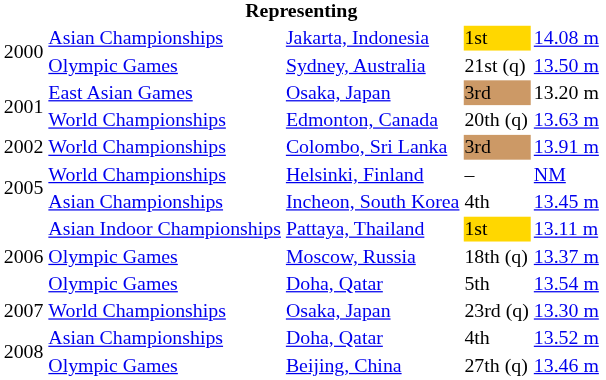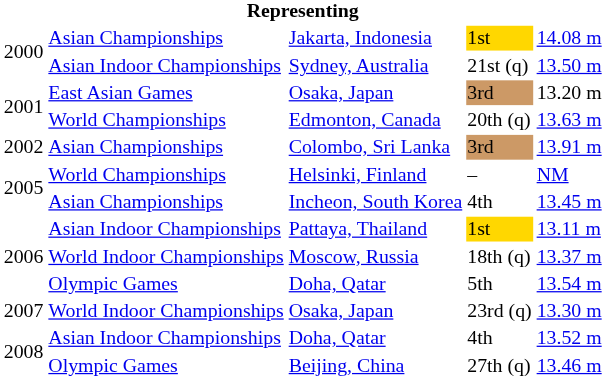Sydney, Australia | column 2: Olympic Games -> Asian Indoor Championships
Colombo, Sri Lanka | column 2: World Championships -> Asian Championships
Moscow, Russia | column 2: Olympic Games -> World Indoor Championships
Osaka, Japan / 23rd (q) | column 2: World Championships -> World Indoor Championships
Doha, Qatar / 4th | column 2: Asian Championships -> Asian Indoor Championships
